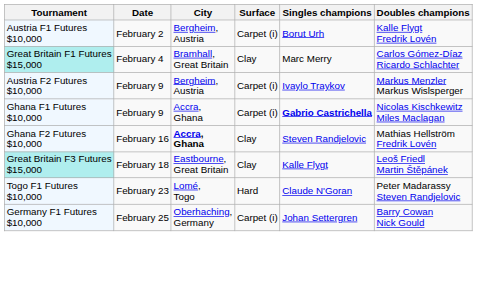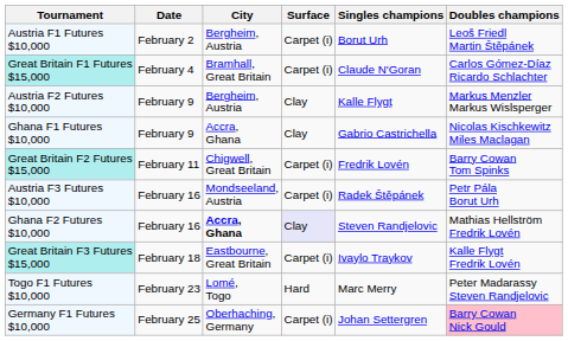Austria F1 Futures $10,000 | Doubles champions: Kalle Flygt Fredrik Lovén -> Leoš Friedl Martin Štěpánek
Great Britain F1 Futures $15,000 | Surface: Clay -> Carpet (i)
Great Britain F1 Futures $15,000 | Singles champions: Marc Merry -> Claude N'Goran
Austria F2 Futures $10,000 | Surface: Carpet (i) -> Clay
Austria F2 Futures $10,000 | Singles champions: Ivaylo Traykov -> Kalle Flygt
Ghana F1 Futures $10,000 | Surface: Carpet (i) -> Clay
Ghana F1 Futures $10,000 | Singles champions: bold -> normal
+ row: Great Britain F2 Futures $15,000 | February 11 | Chigwell, Great Britain | Carpet (i) | Fredrik Lovén | Barry Cowan Tom Spinks
+ row: Austria F3 Futures $10,000 | February 16 | Mondseeland, Austria | Carpet (i) | Radek Štěpánek | Petr Pála Borut Urh
Ghana F2 Futures $10,000 | Surface: no background -> lavender background
Great Britain F3 Futures $15,000 | Surface: Clay -> Carpet (i)
Great Britain F3 Futures $15,000 | Singles champions: Kalle Flygt -> Ivaylo Traykov
Great Britain F3 Futures $15,000 | Doubles champions: Leoš Friedl Martin Štěpánek -> Kalle Flygt Fredrik Lovén
Togo F1 Futures $10,000 | Singles champions: Claude N'Goran -> Marc Merry
Germany F1 Futures $10,000 | Doubles champions: no background -> pink background
